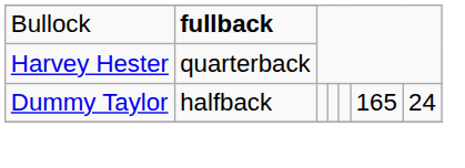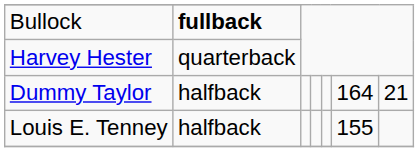Dummy Taylor | column 6: 165 -> 164
Dummy Taylor | column 7: 24 -> 21
+ row: Louis E. Tenney | halfback | 155
